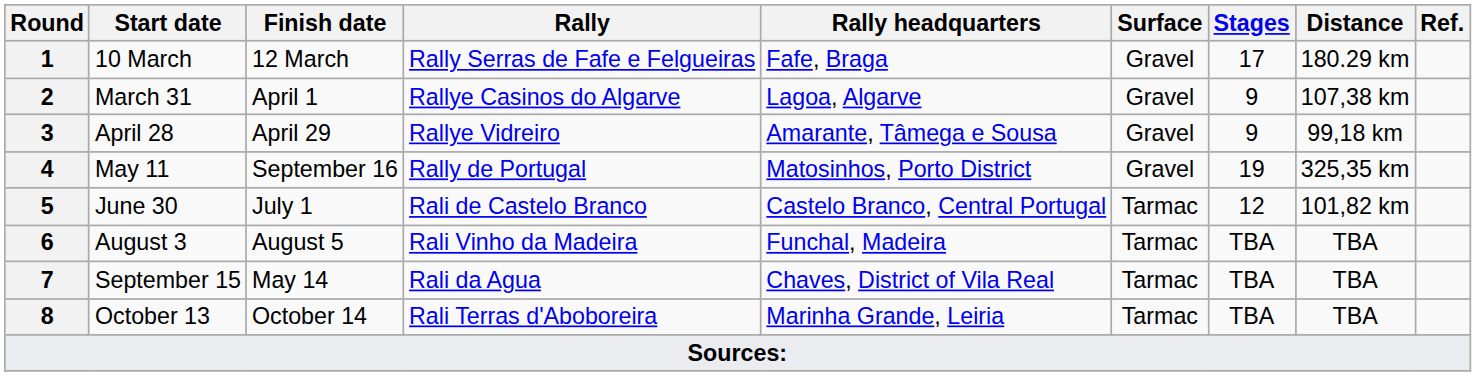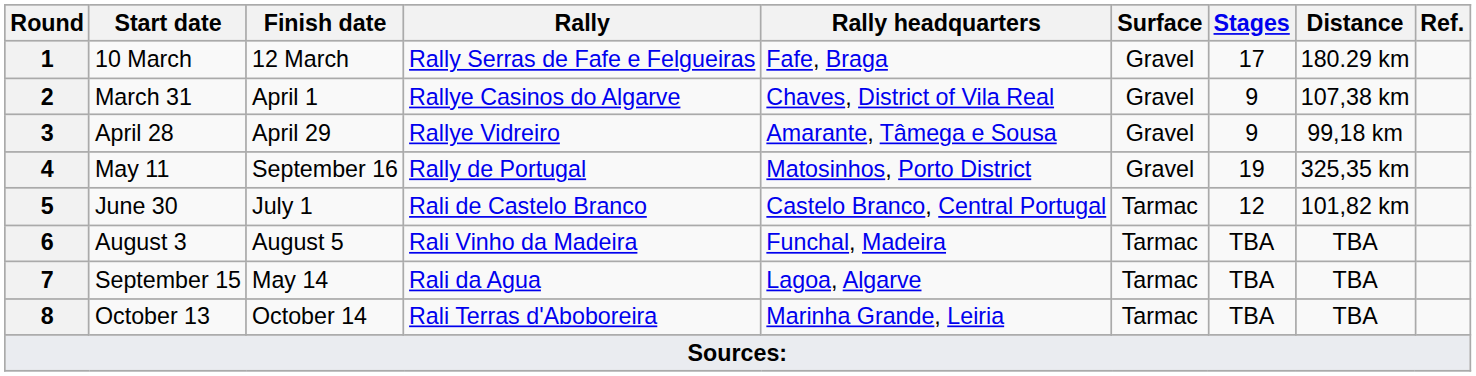March 31 | Rally headquarters: Lagoa, Algarve -> Chaves, District of Vila Real
September 15 | Rally headquarters: Chaves, District of Vila Real -> Lagoa, Algarve
